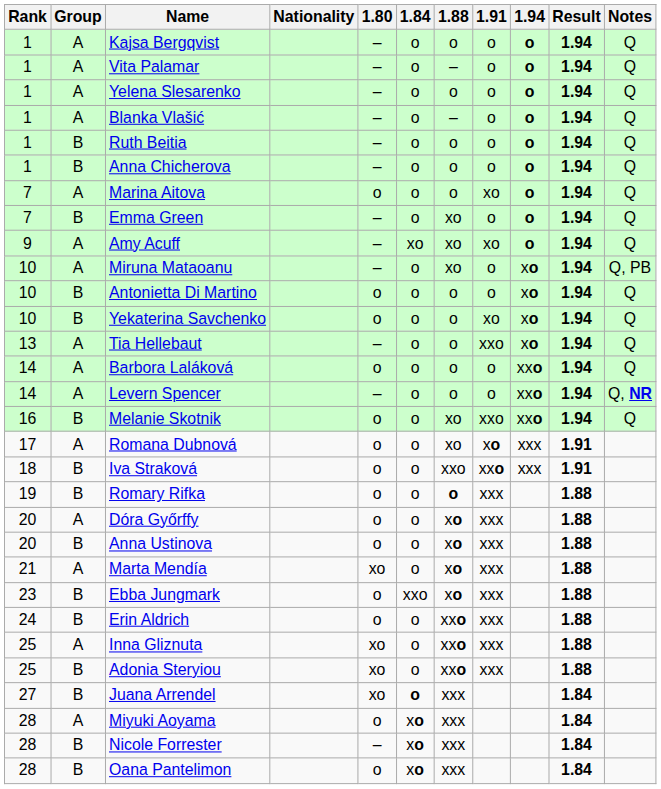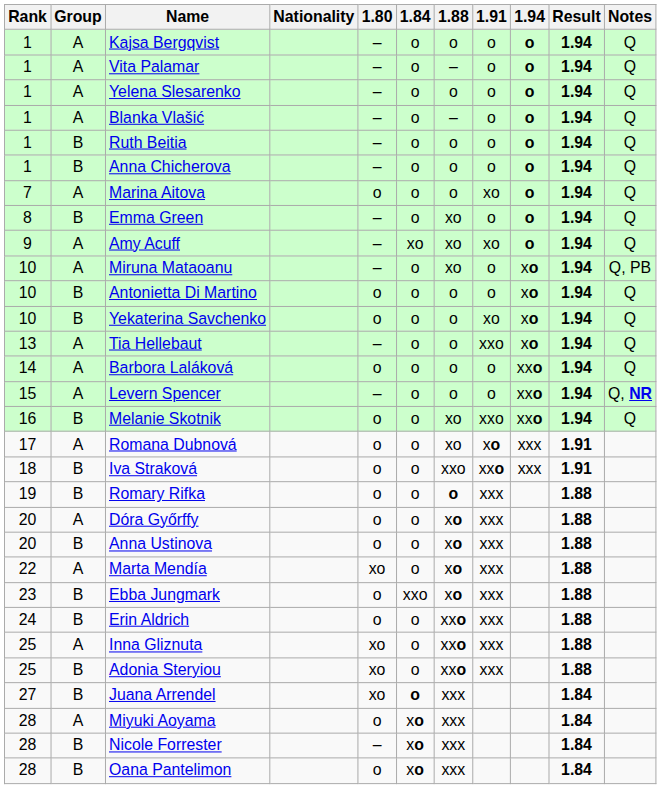Emma Green | Rank: 7 -> 8
Levern Spencer | Rank: 14 -> 15
Marta Mendía | Rank: 21 -> 22
